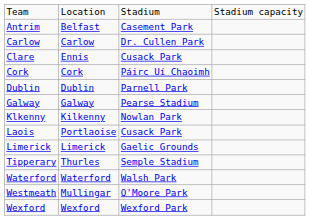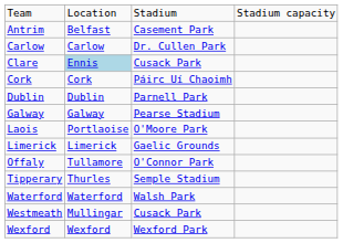Clare | column 2: no background -> lightblue background
- row: Klkenny | Kilkenny | Nowlan Park
Laois | column 3: Cusack Park -> O'Moore Park
+ row: Offaly | Tullamore | O'Connor Park
Westmeath | column 3: O'Moore Park -> Cusack Park
